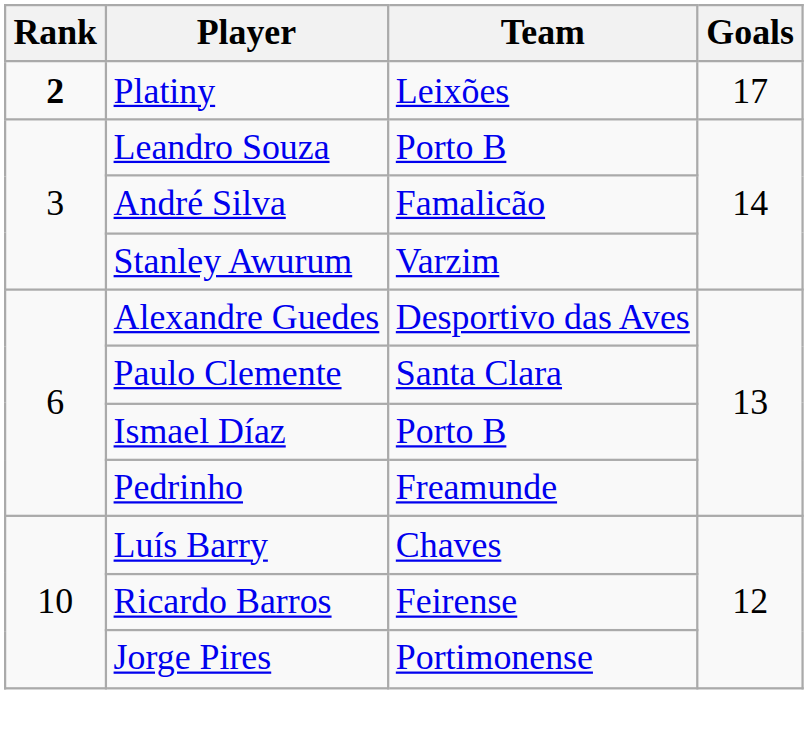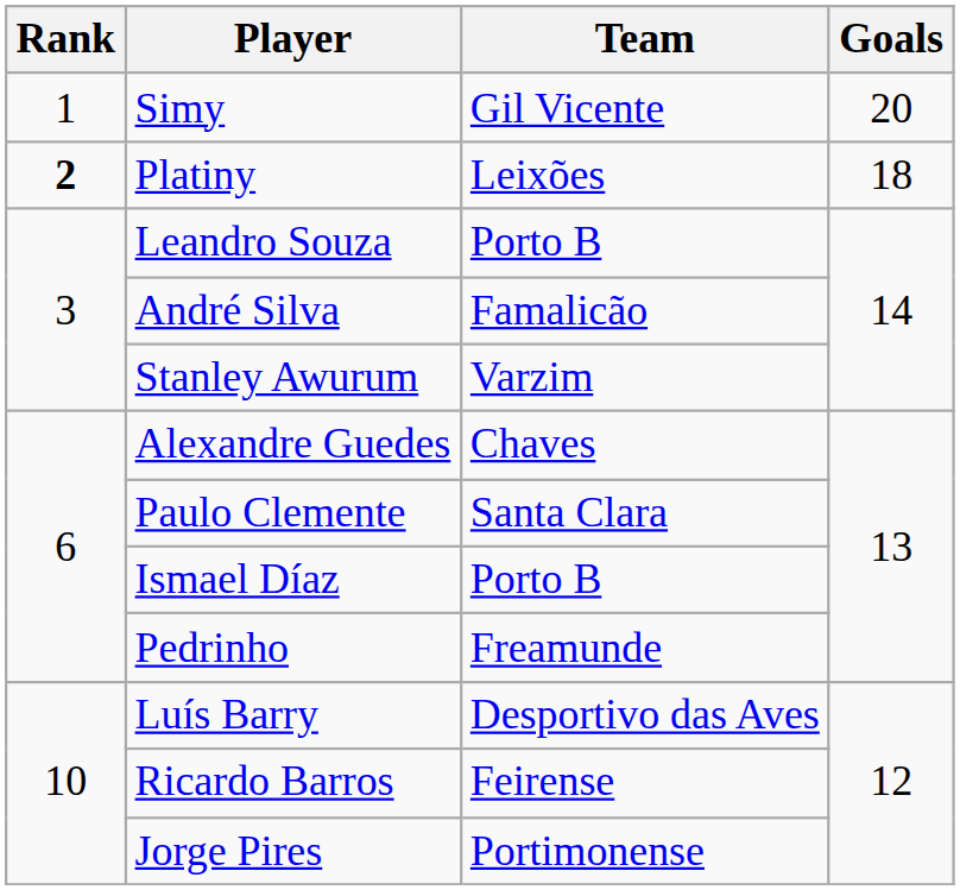+ row: 1 | Simy | Gil Vicente | 20
Platiny | Goals: 17 -> 18
Alexandre Guedes | Team: Desportivo das Aves -> Chaves
Luís Barry | Team: Chaves -> Desportivo das Aves
